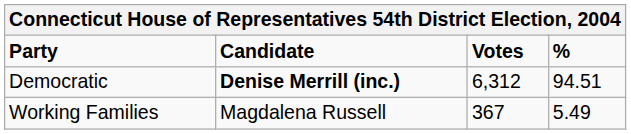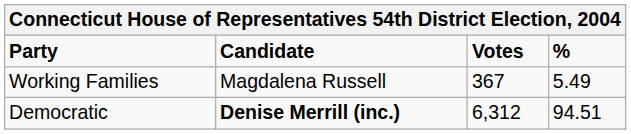rows swapped: Democratic <-> Working Families
